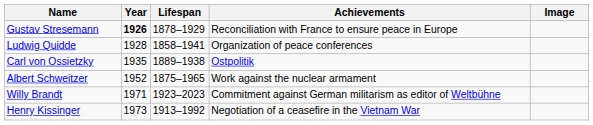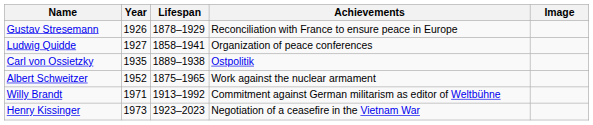Gustav Stresemann | Year: bold -> normal
Ludwig Quidde | Year: 1928 -> 1927
Willy Brandt | Lifespan: 1923–2023 -> 1913–1992
Henry Kissinger | Lifespan: 1913–1992 -> 1923–2023
